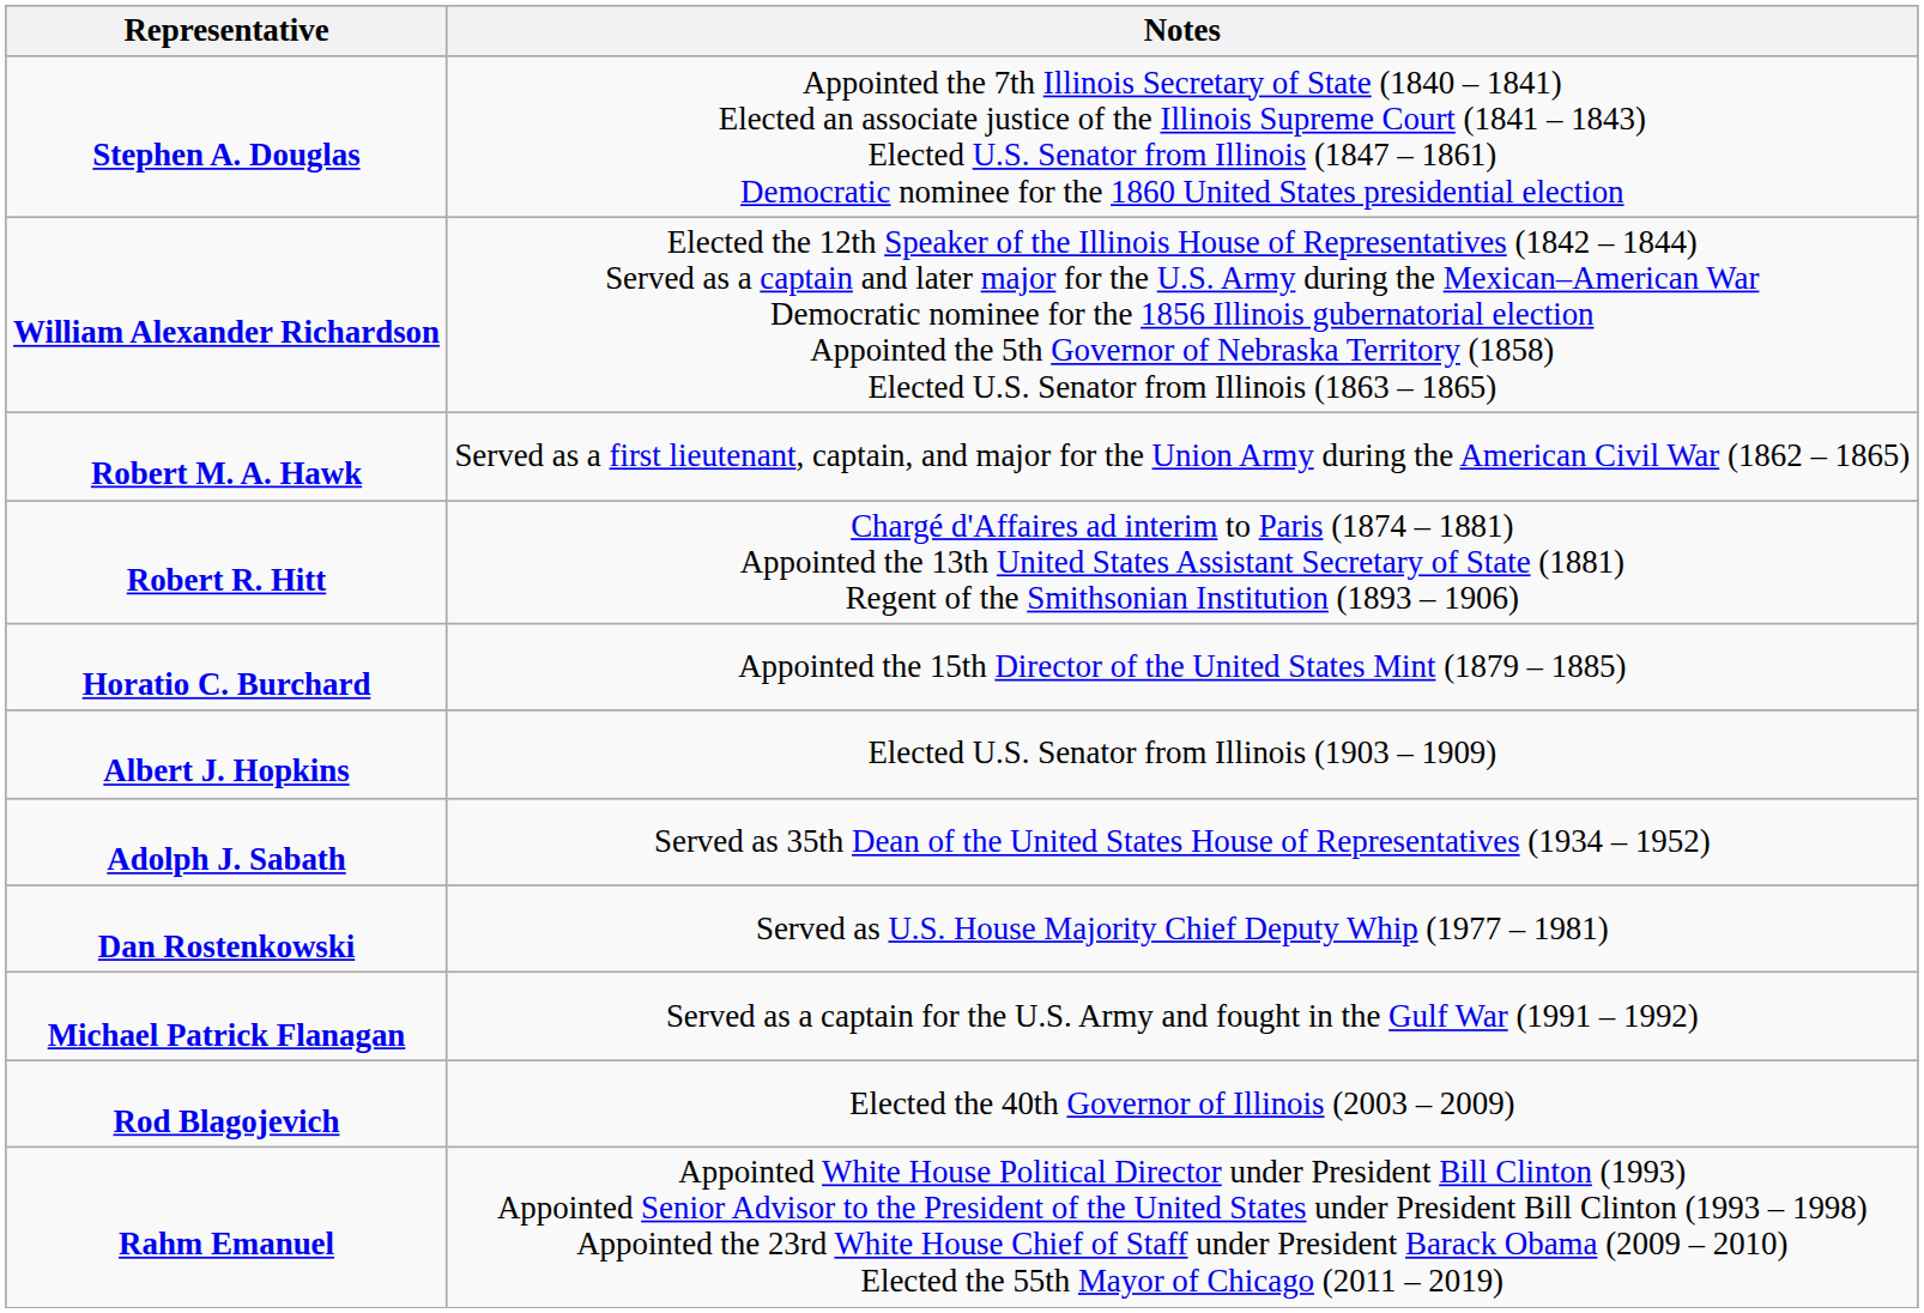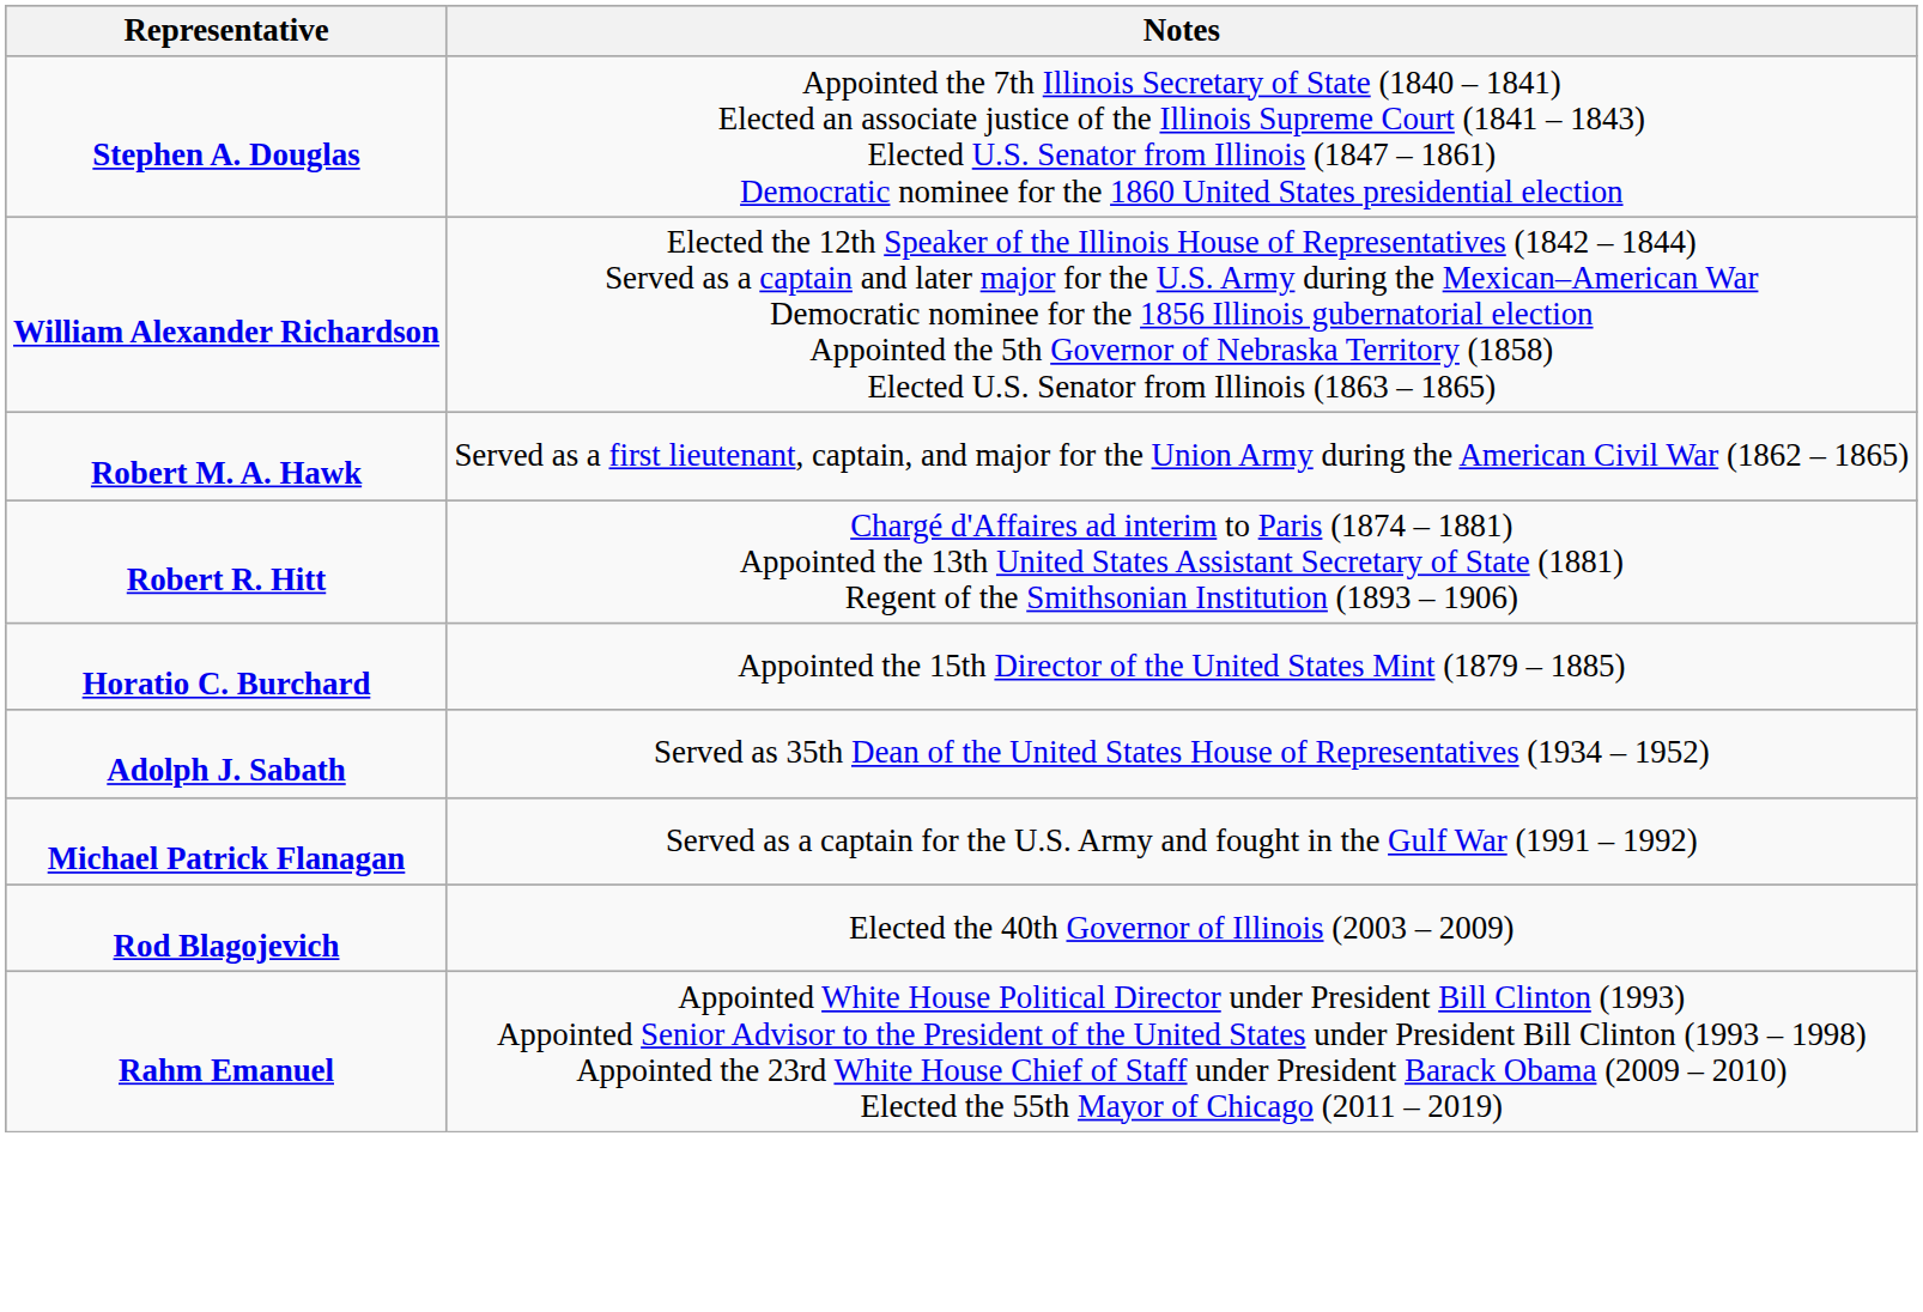- row: Albert J. Hopkins | Elected U.S. Senator from Illinois (1903 – 1909)
- row: Dan Rostenkowski | Served as U.S. House Majority Chief Deputy Whip (1977 – 1981)
